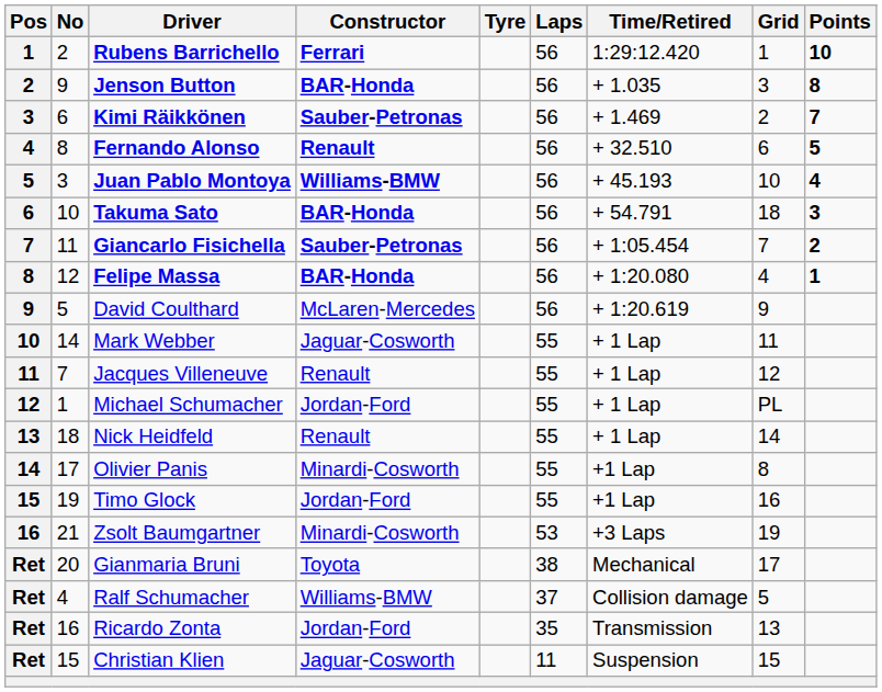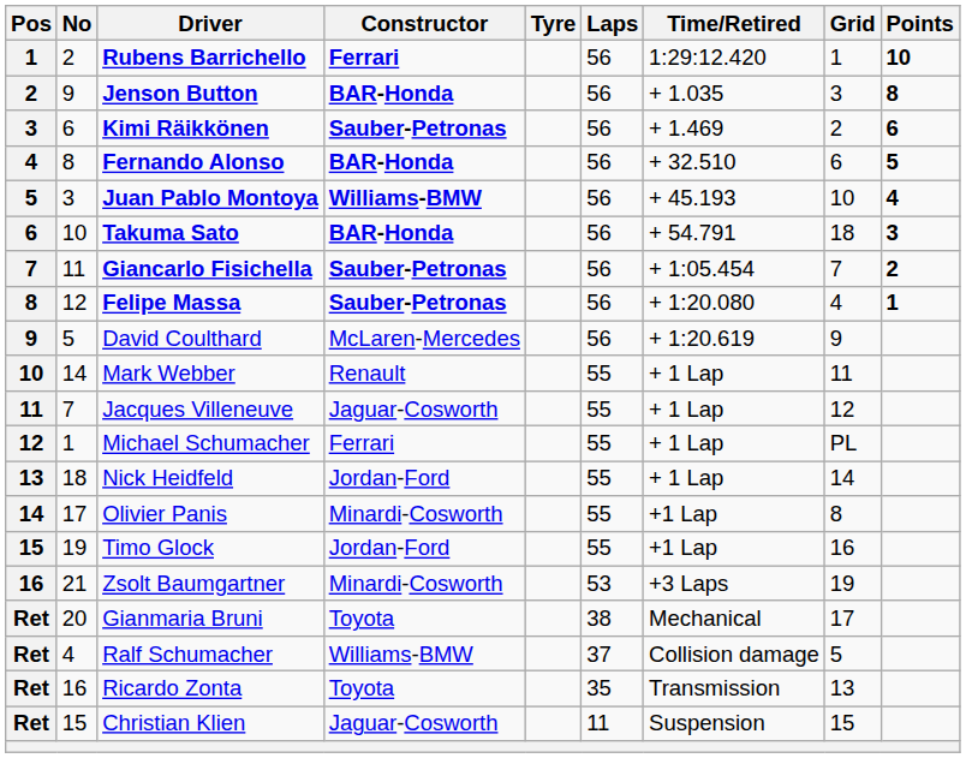Kimi Räikkönen | Points: 7 -> 6
Fernando Alonso | Constructor: Renault -> BAR-Honda
Felipe Massa | Constructor: BAR-Honda -> Sauber-Petronas
Mark Webber | Constructor: Jaguar-Cosworth -> Renault
Jacques Villeneuve | Constructor: Renault -> Jaguar-Cosworth
Michael Schumacher | Constructor: Jordan-Ford -> Ferrari
Nick Heidfeld | Constructor: Renault -> Jordan-Ford
Ricardo Zonta | Constructor: Jordan-Ford -> Toyota
